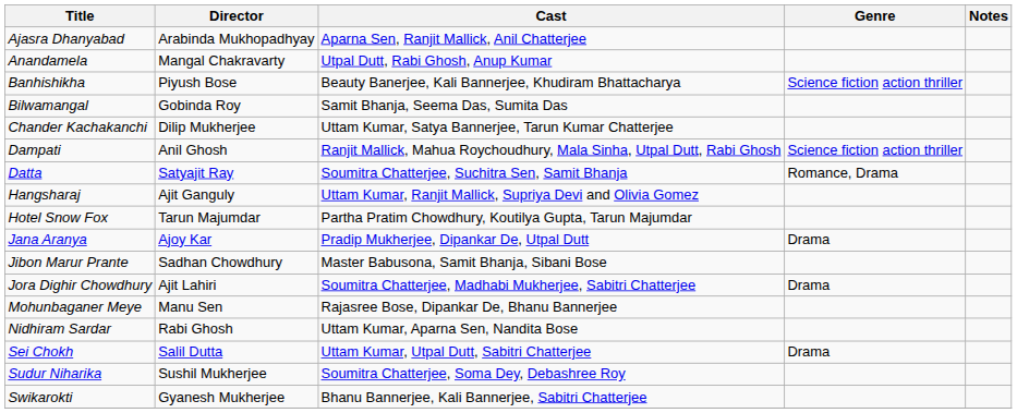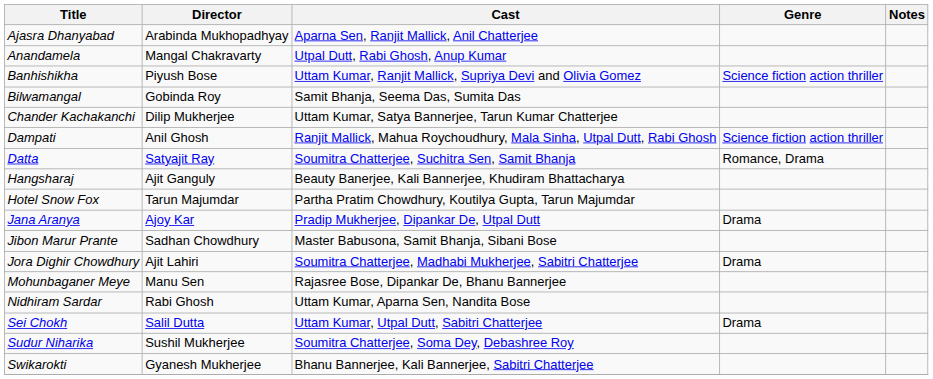Banhishikha | Cast: Beauty Banerjee, Kali Bannerjee, Khudiram Bhattacharya -> Uttam Kumar, Ranjit Mallick, Supriya Devi and Olivia Gomez
Hangsharaj | Cast: Uttam Kumar, Ranjit Mallick, Supriya Devi and Olivia Gomez -> Beauty Banerjee, Kali Bannerjee, Khudiram Bhattacharya
